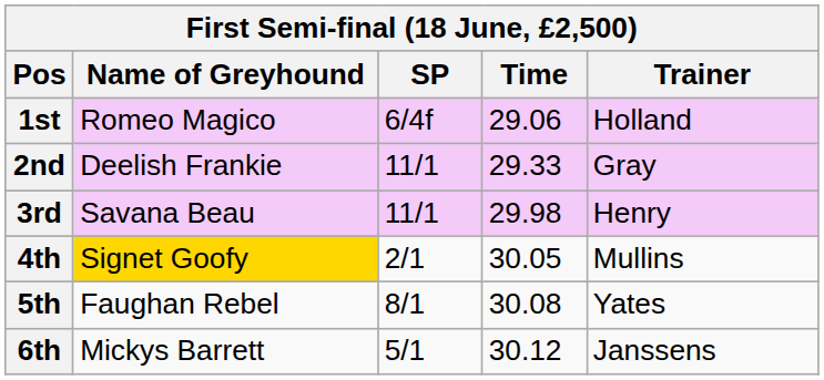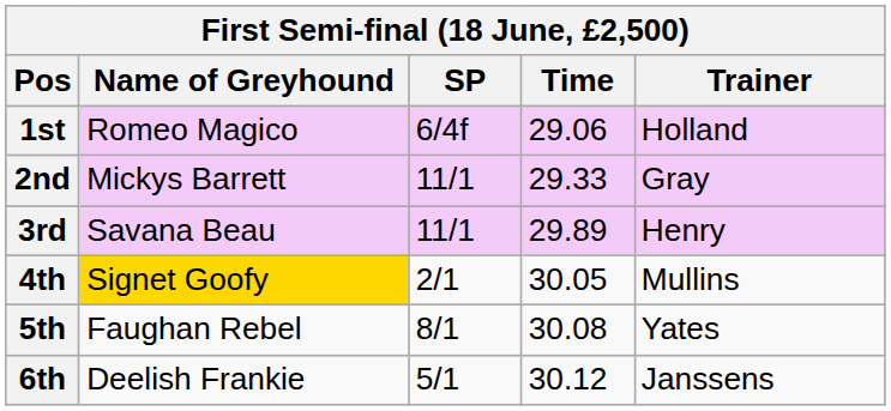2nd | Name of Greyhound: Deelish Frankie -> Mickys Barrett
3rd | Time: 29.98 -> 29.89
6th | Name of Greyhound: Mickys Barrett -> Deelish Frankie
